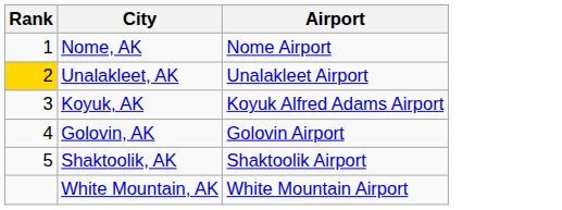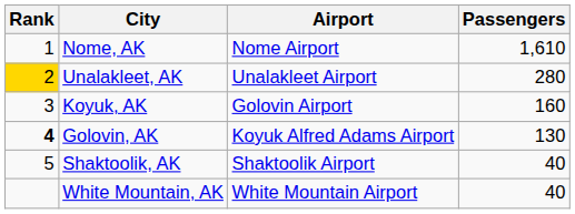+ column: Passengers | 1,610 | 280 | 160 | 130 | 40 | 40
Koyuk, AK | Airport: Koyuk Alfred Adams Airport -> Golovin Airport
Golovin, AK | Rank: normal -> bold
Golovin, AK | Airport: Golovin Airport -> Koyuk Alfred Adams Airport
